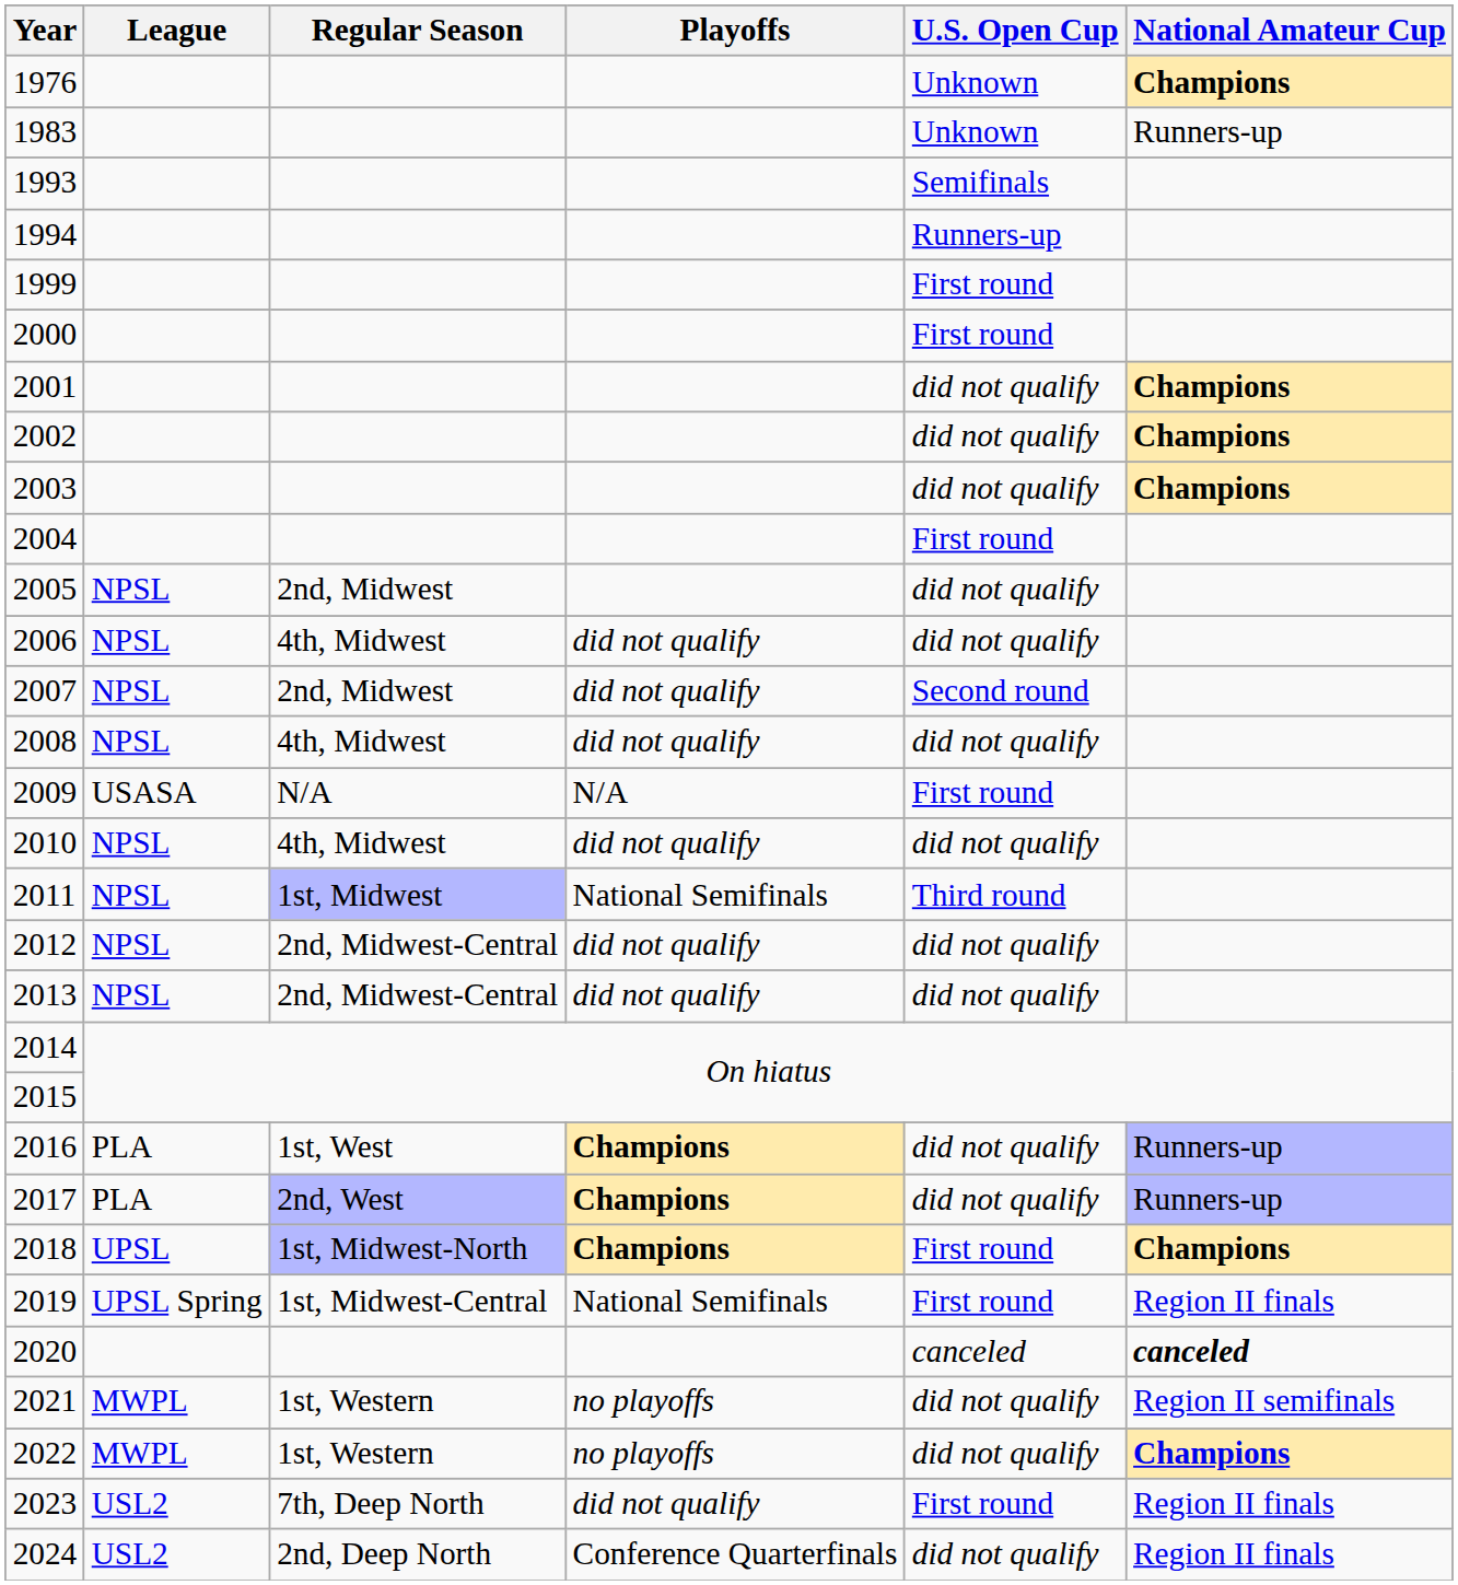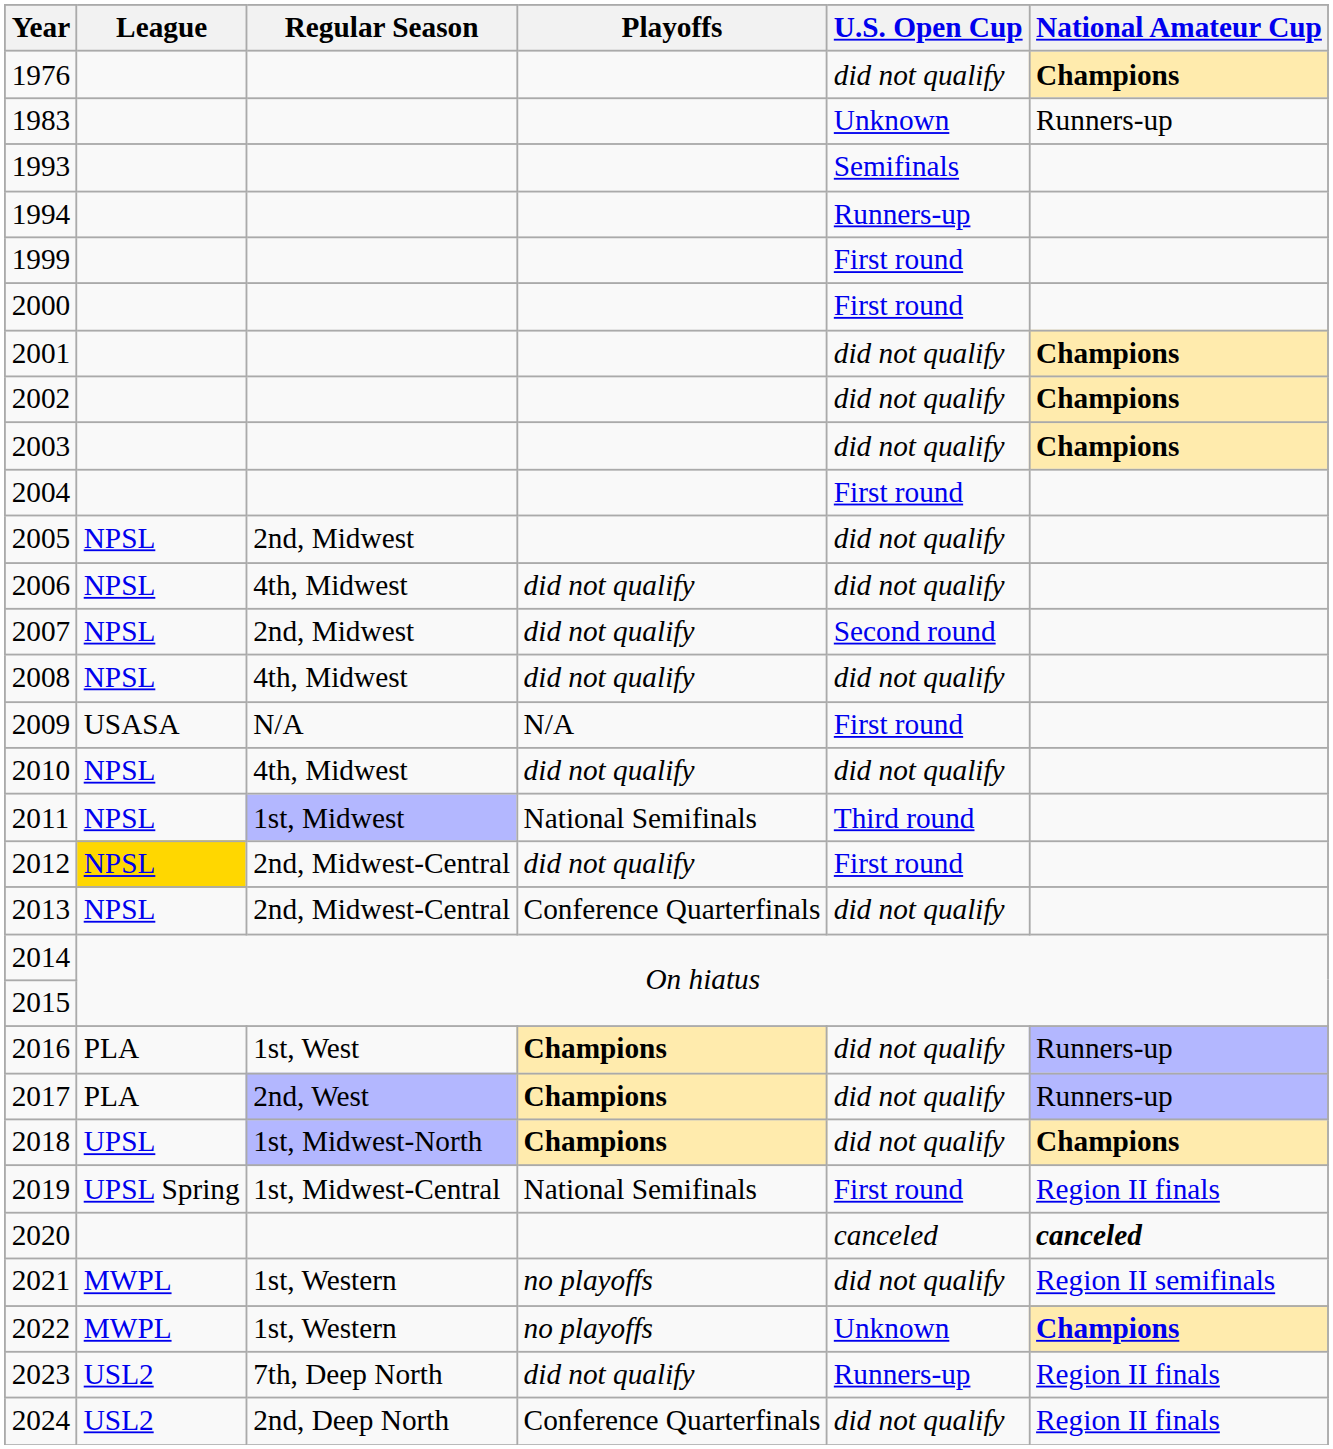1976 | U.S. Open Cup: Unknown -> did not qualify
2012 | League: no background -> gold background
2012 | U.S. Open Cup: did not qualify -> First round
2013 | Playoffs: did not qualify -> Conference Quarterfinals
2018 | U.S. Open Cup: First round -> did not qualify
2022 | U.S. Open Cup: did not qualify -> Unknown
2023 | U.S. Open Cup: First round -> Runners-up
